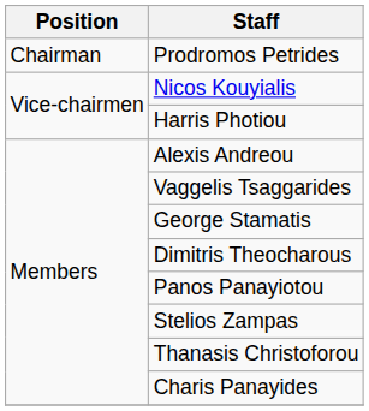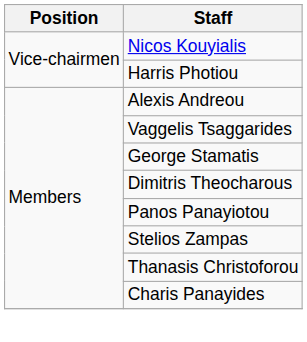- row: Chairman | Prodromos Petrides
